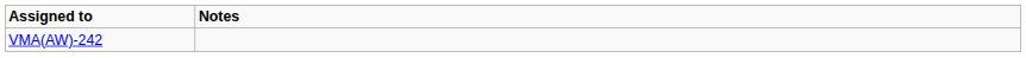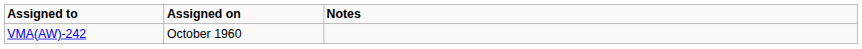+ column: Assigned on | October 1960
